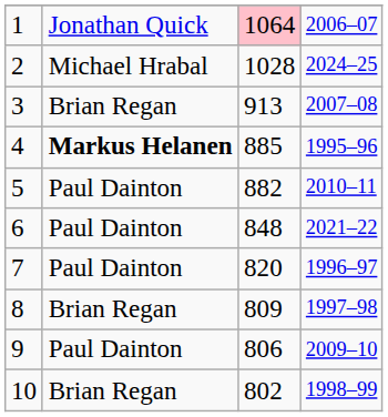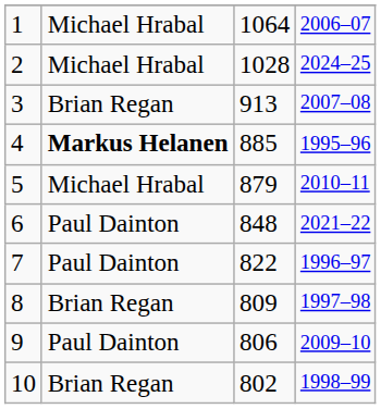1 | column 2: Jonathan Quick -> Michael Hrabal
1 | column 3: pink background -> no background
5 | column 2: Paul Dainton -> Michael Hrabal
5 | column 3: 882 -> 879
7 | column 3: 820 -> 822
